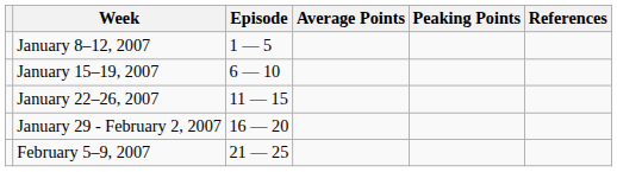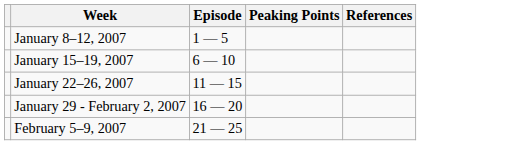- column: Average Points
